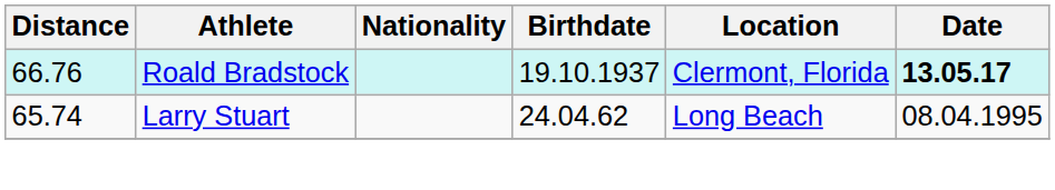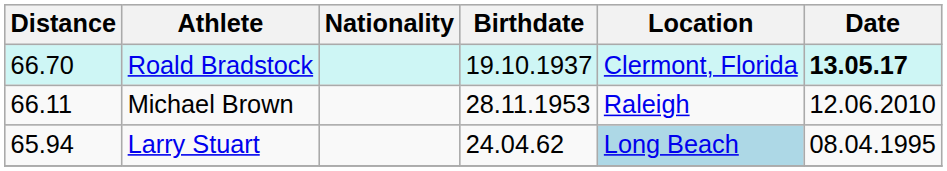Roald Bradstock | Distance: 66.76 -> 66.70
+ row: 66.11 | Michael Brown | 28.11.1953 | Raleigh | 12.06.2010
Larry Stuart | Distance: 65.74 -> 65.94
Larry Stuart | Location: no background -> lightblue background
